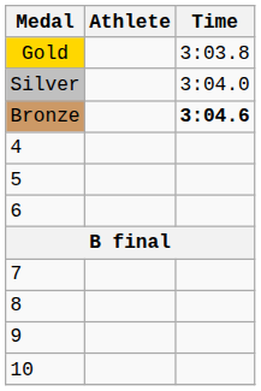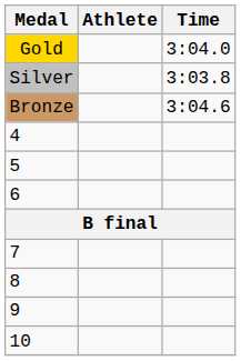Gold | Time: 3:03.8 -> 3:04.0
Silver | Time: 3:04.0 -> 3:03.8
Bronze | Time: bold -> normal
